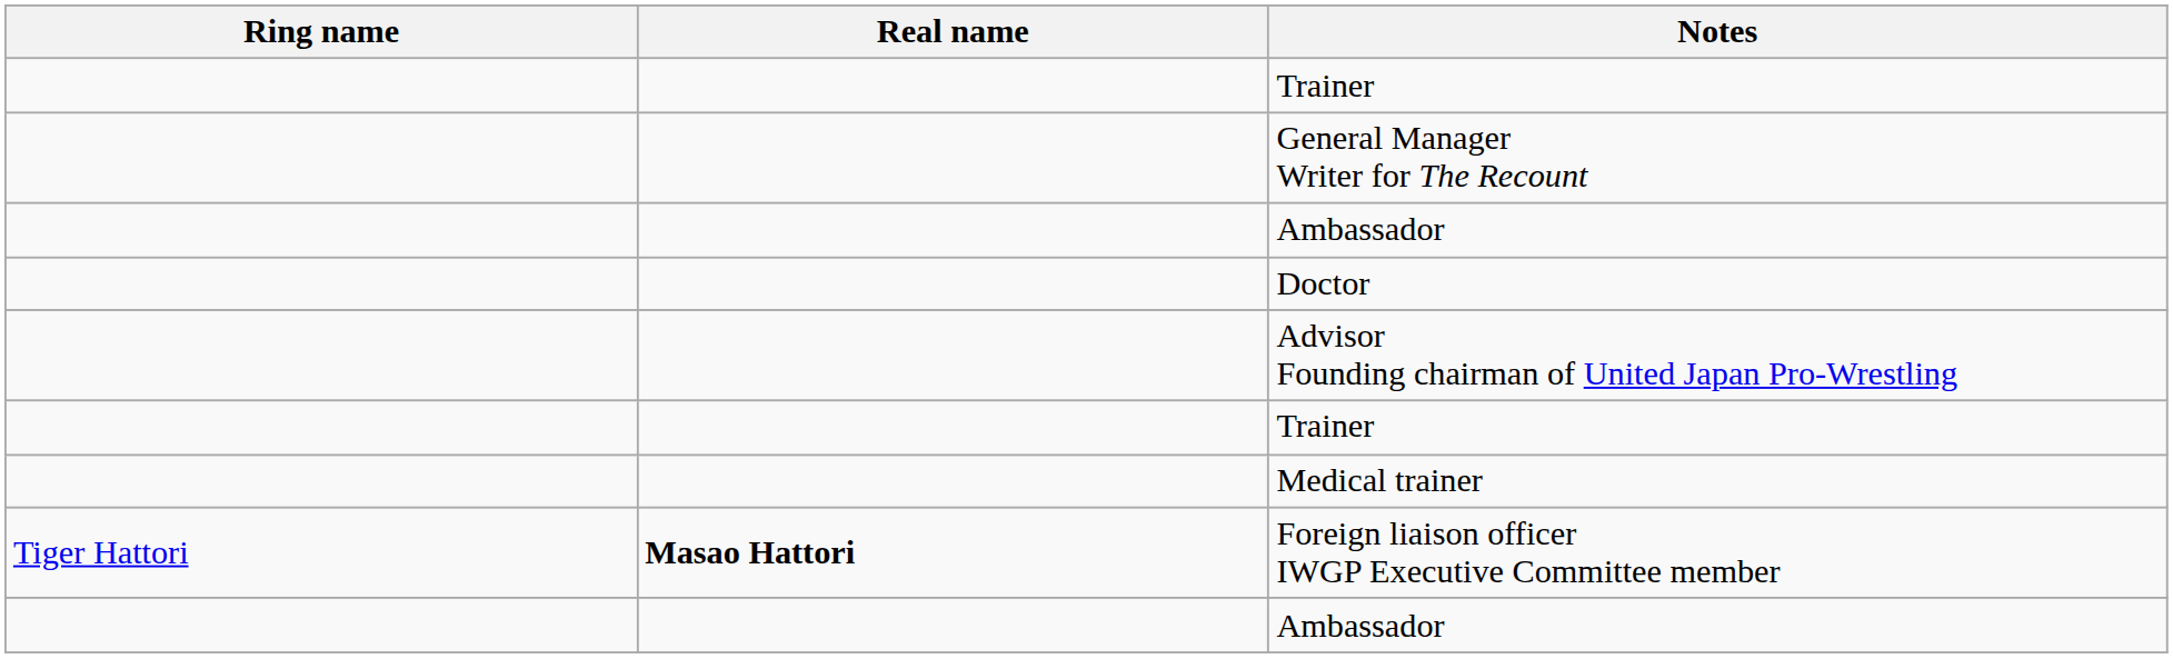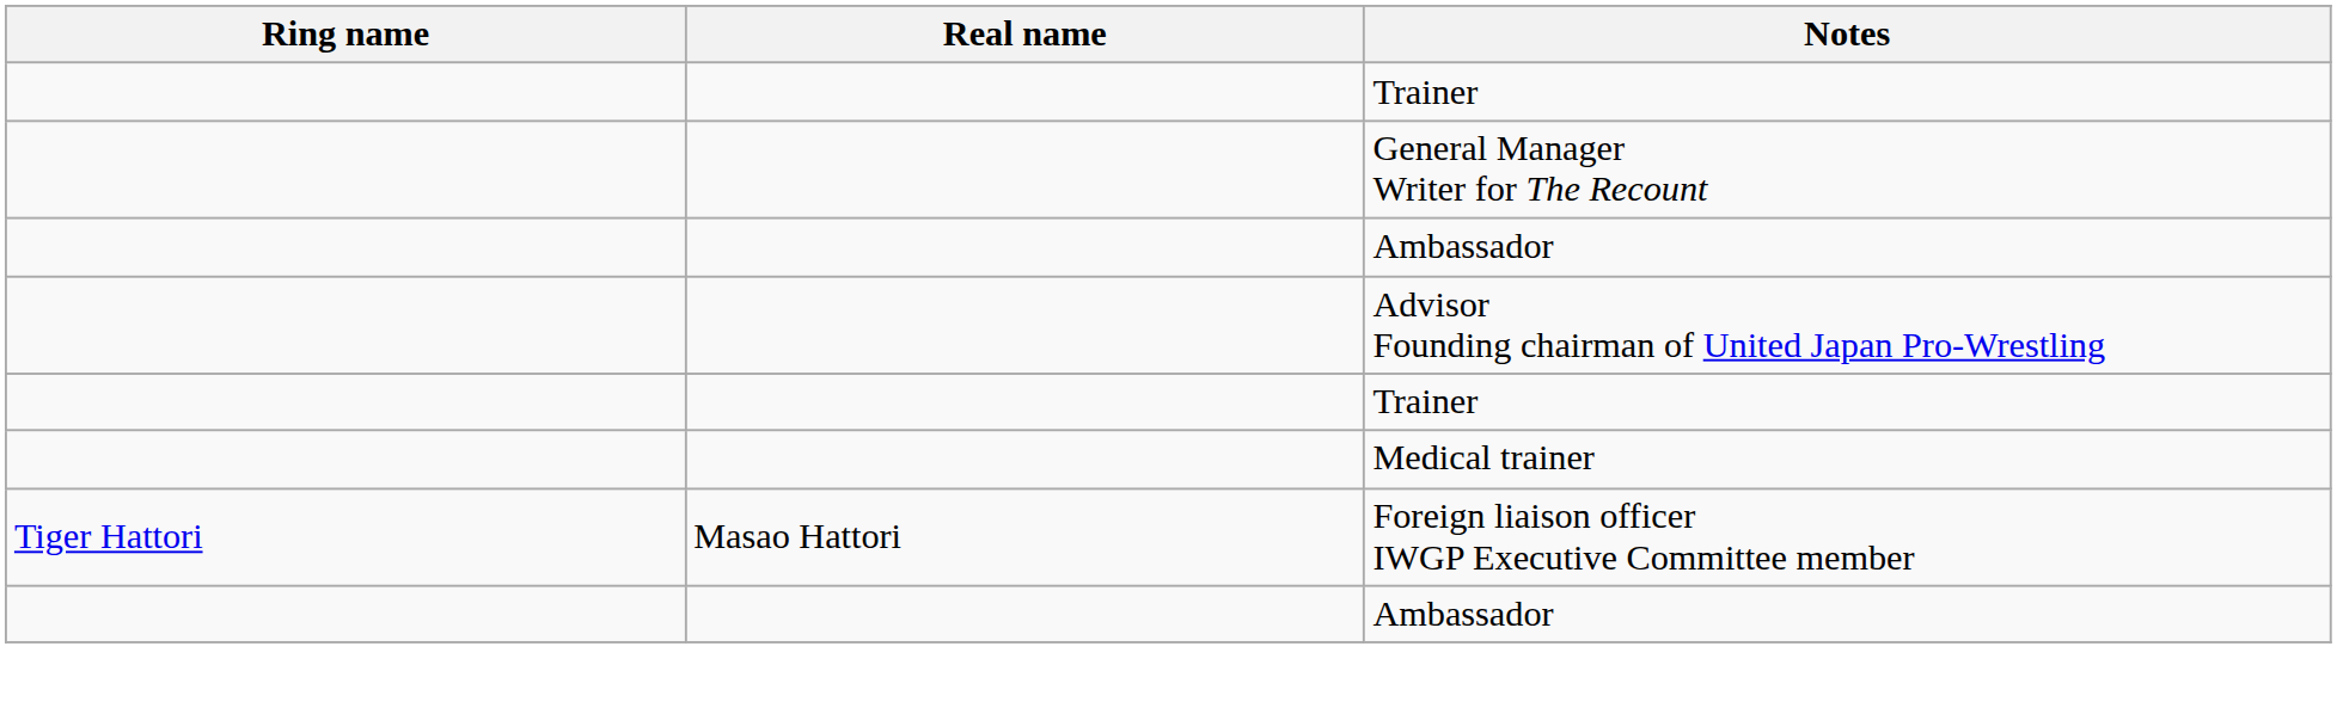- row: Doctor
Foreign liaison officer IWGP Executive Committee member | Real name: bold -> normal
